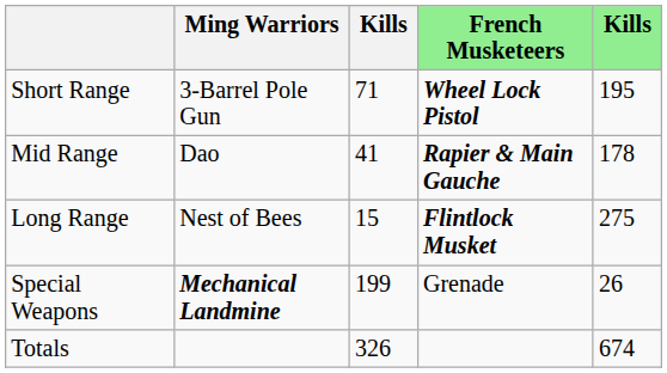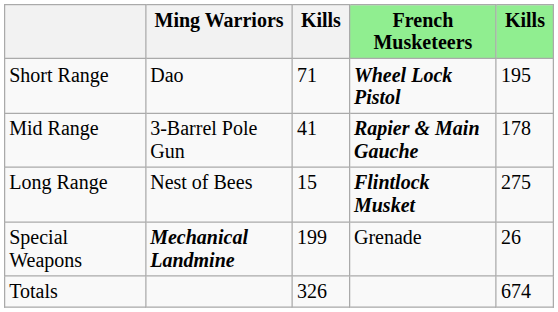Short Range | Ming Warriors: 3-Barrel Pole Gun -> Dao
Mid Range | Ming Warriors: Dao -> 3-Barrel Pole Gun
